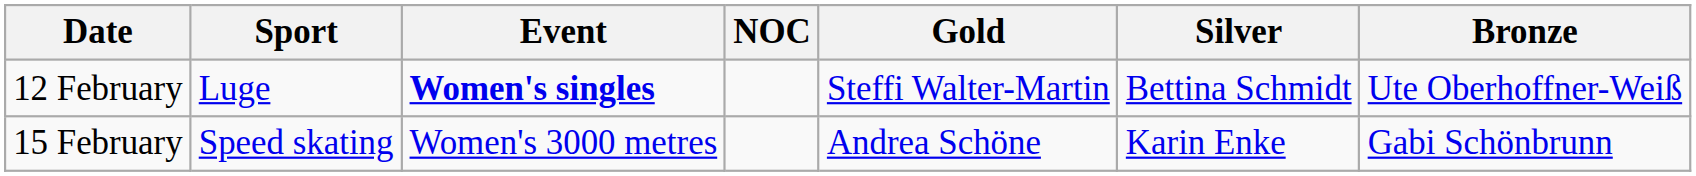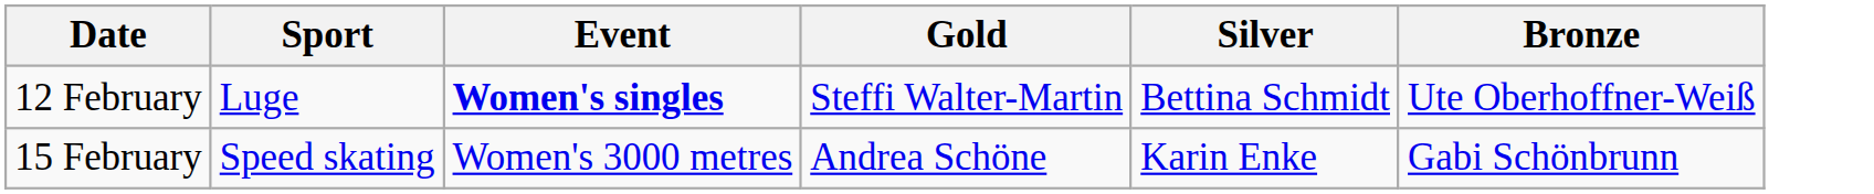- column: NOC
